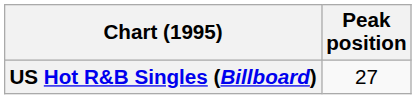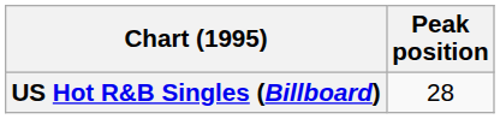US Hot R&B Singles (Billboard) | Peak position: 27 -> 28
